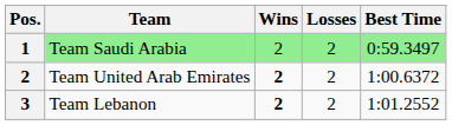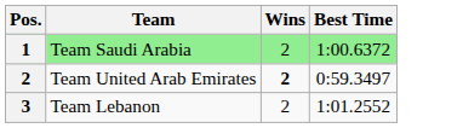- column: Losses | 2 | 2 | 2
Team Saudi Arabia | Best Time: 0:59.3497 -> 1:00.6372
Team United Arab Emirates | Best Time: 1:00.6372 -> 0:59.3497
Team Lebanon | Wins: bold -> normal
